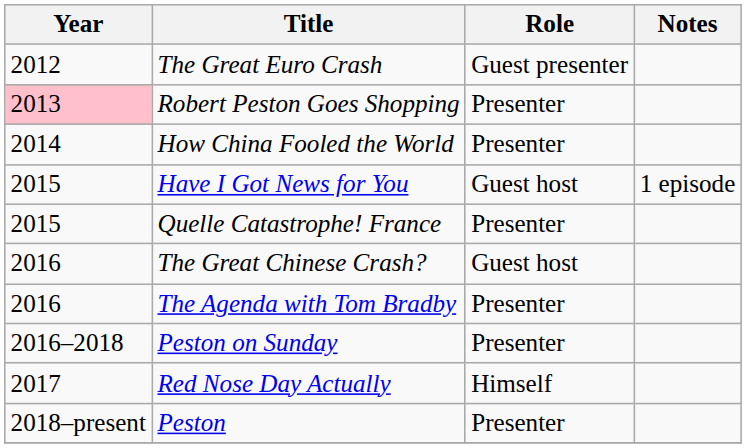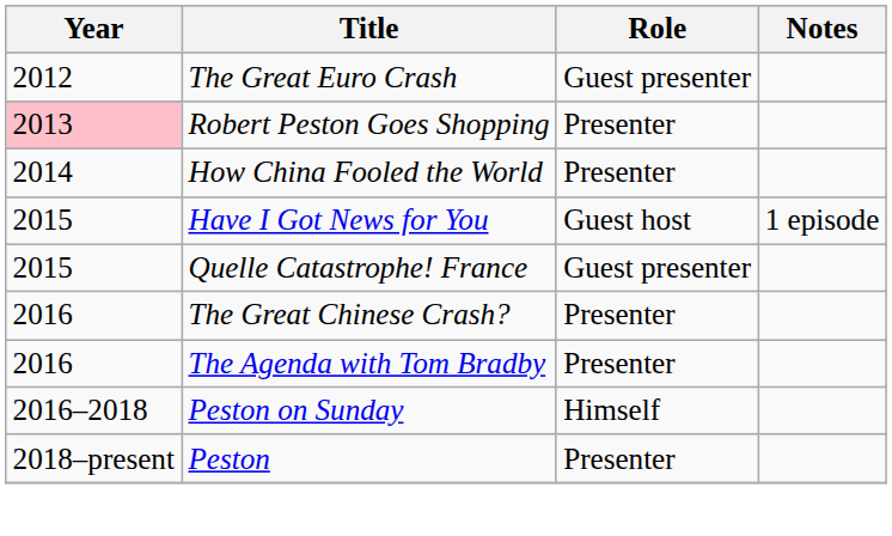Quelle Catastrophe! France | Role: Presenter -> Guest presenter
The Great Chinese Crash? | Role: Guest host -> Presenter
Peston on Sunday | Role: Presenter -> Himself
- row: 2017 | Red Nose Day Actually | Himself
